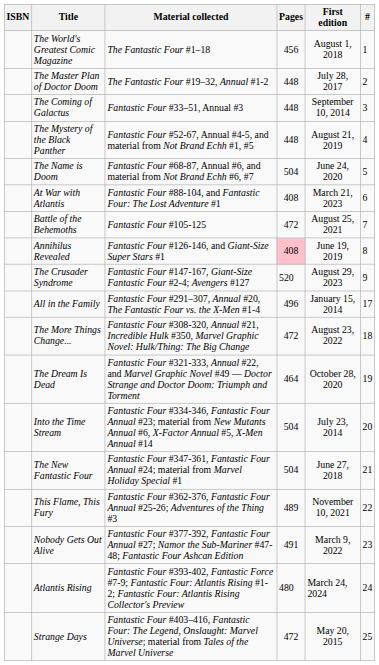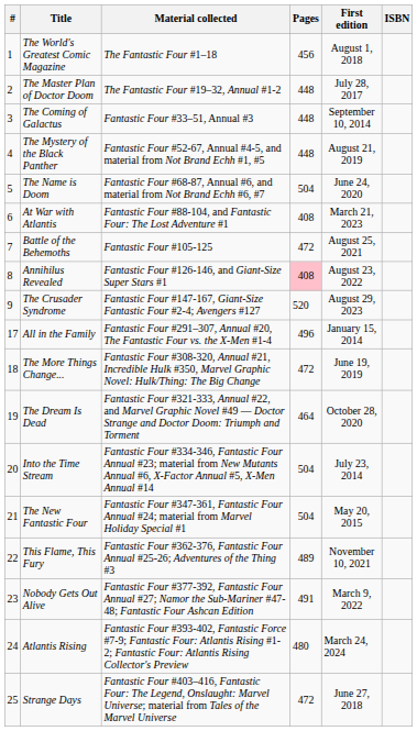columns swapped: # <-> ISBN
Annihilus Revealed | First edition: June 19, 2019 -> August 23, 2022
The More Things Change... | First edition: August 23, 2022 -> June 19, 2019
The New Fantastic Four | First edition: June 27, 2018 -> May 20, 2015
Strange Days | First edition: May 20, 2015 -> June 27, 2018
